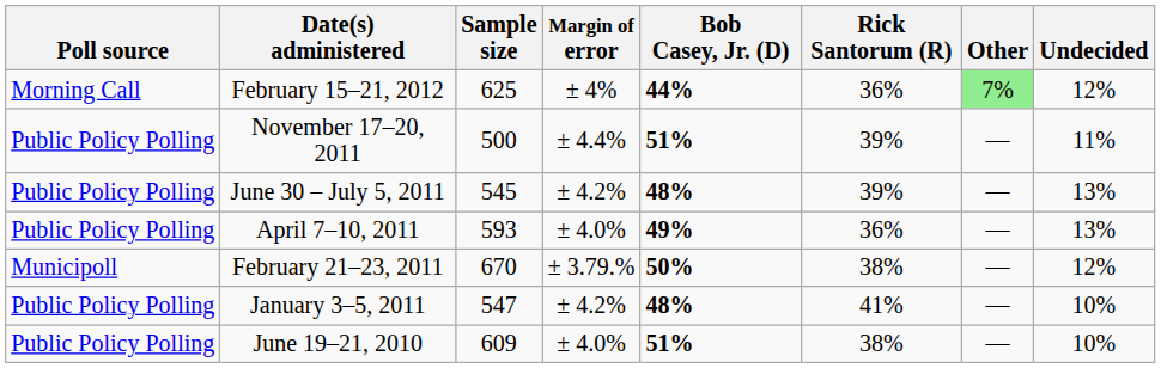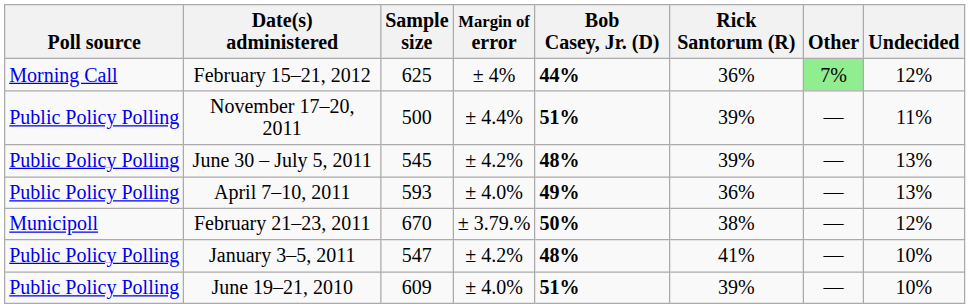June 19–21, 2010 | Rick Santorum (R): 38% -> 39%
